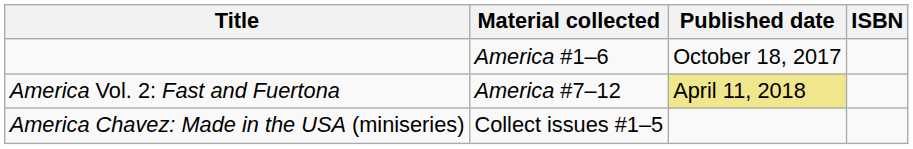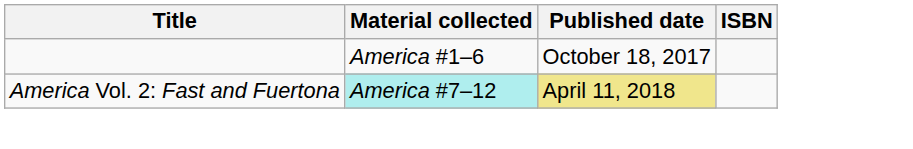America Vol. 2: Fast and Fuertona | Material collected: no background -> paleturquoise background
- row: America Chavez: Made in the USA (miniseries) | Collect issues #1–5
